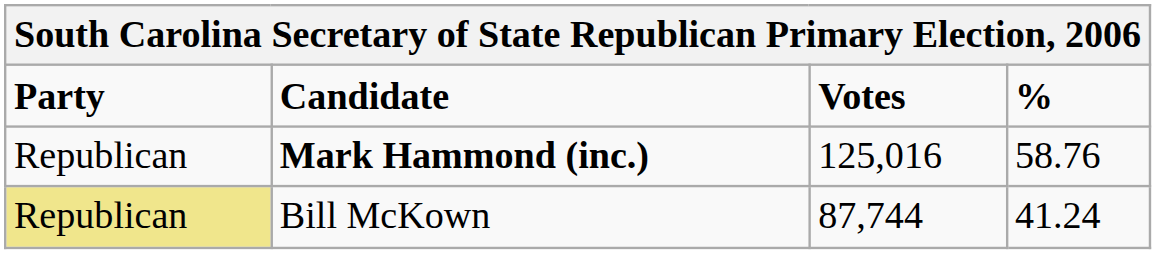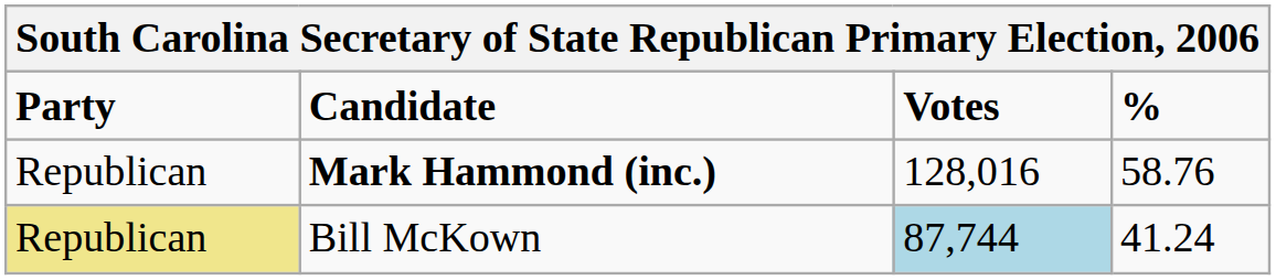Mark Hammond (inc.) | Votes: 125,016 -> 128,016
Bill McKown | Votes: no background -> lightblue background
